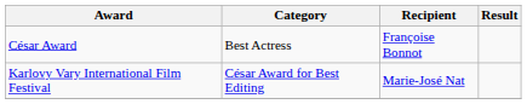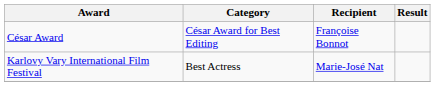César Award | Category: Best Actress -> César Award for Best Editing
Karlovy Vary International Film Festival | Category: César Award for Best Editing -> Best Actress
